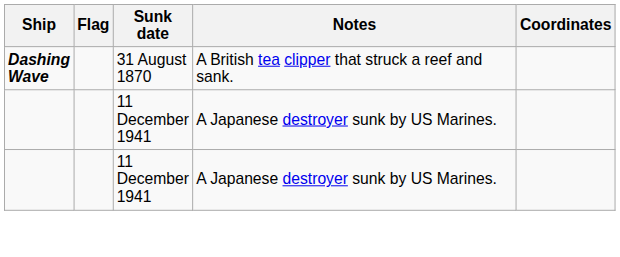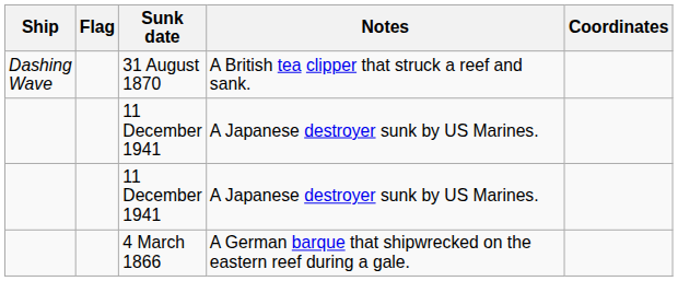31 August 1870 | Ship: bold -> normal
+ row: 4 March 1866 | A German barque that shipwrecked on the eastern reef during a gale.
